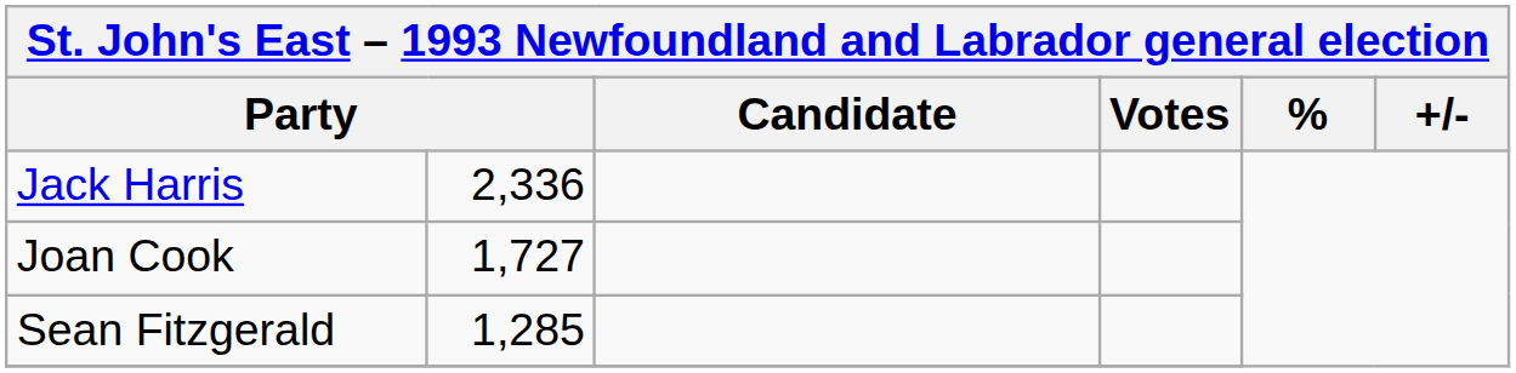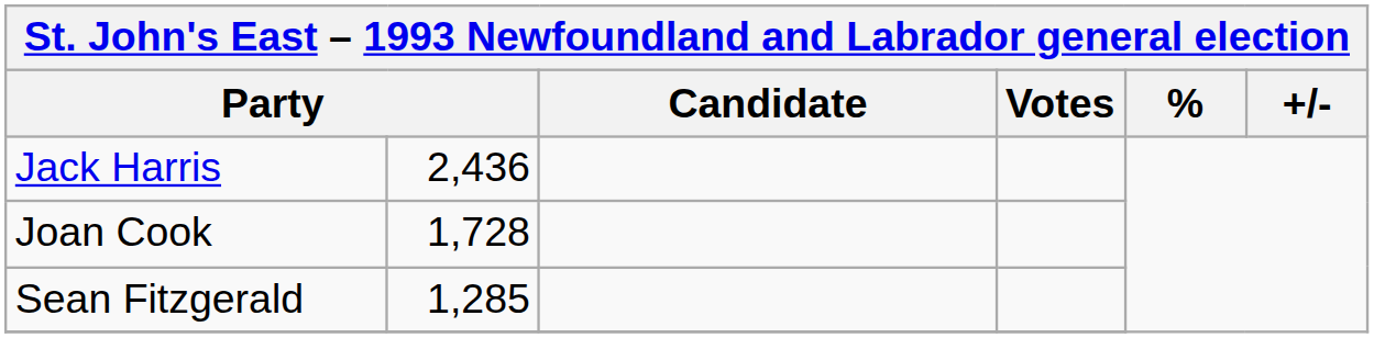Jack Harris | column 2: 2,336 -> 2,436
Joan Cook | column 2: 1,727 -> 1,728
